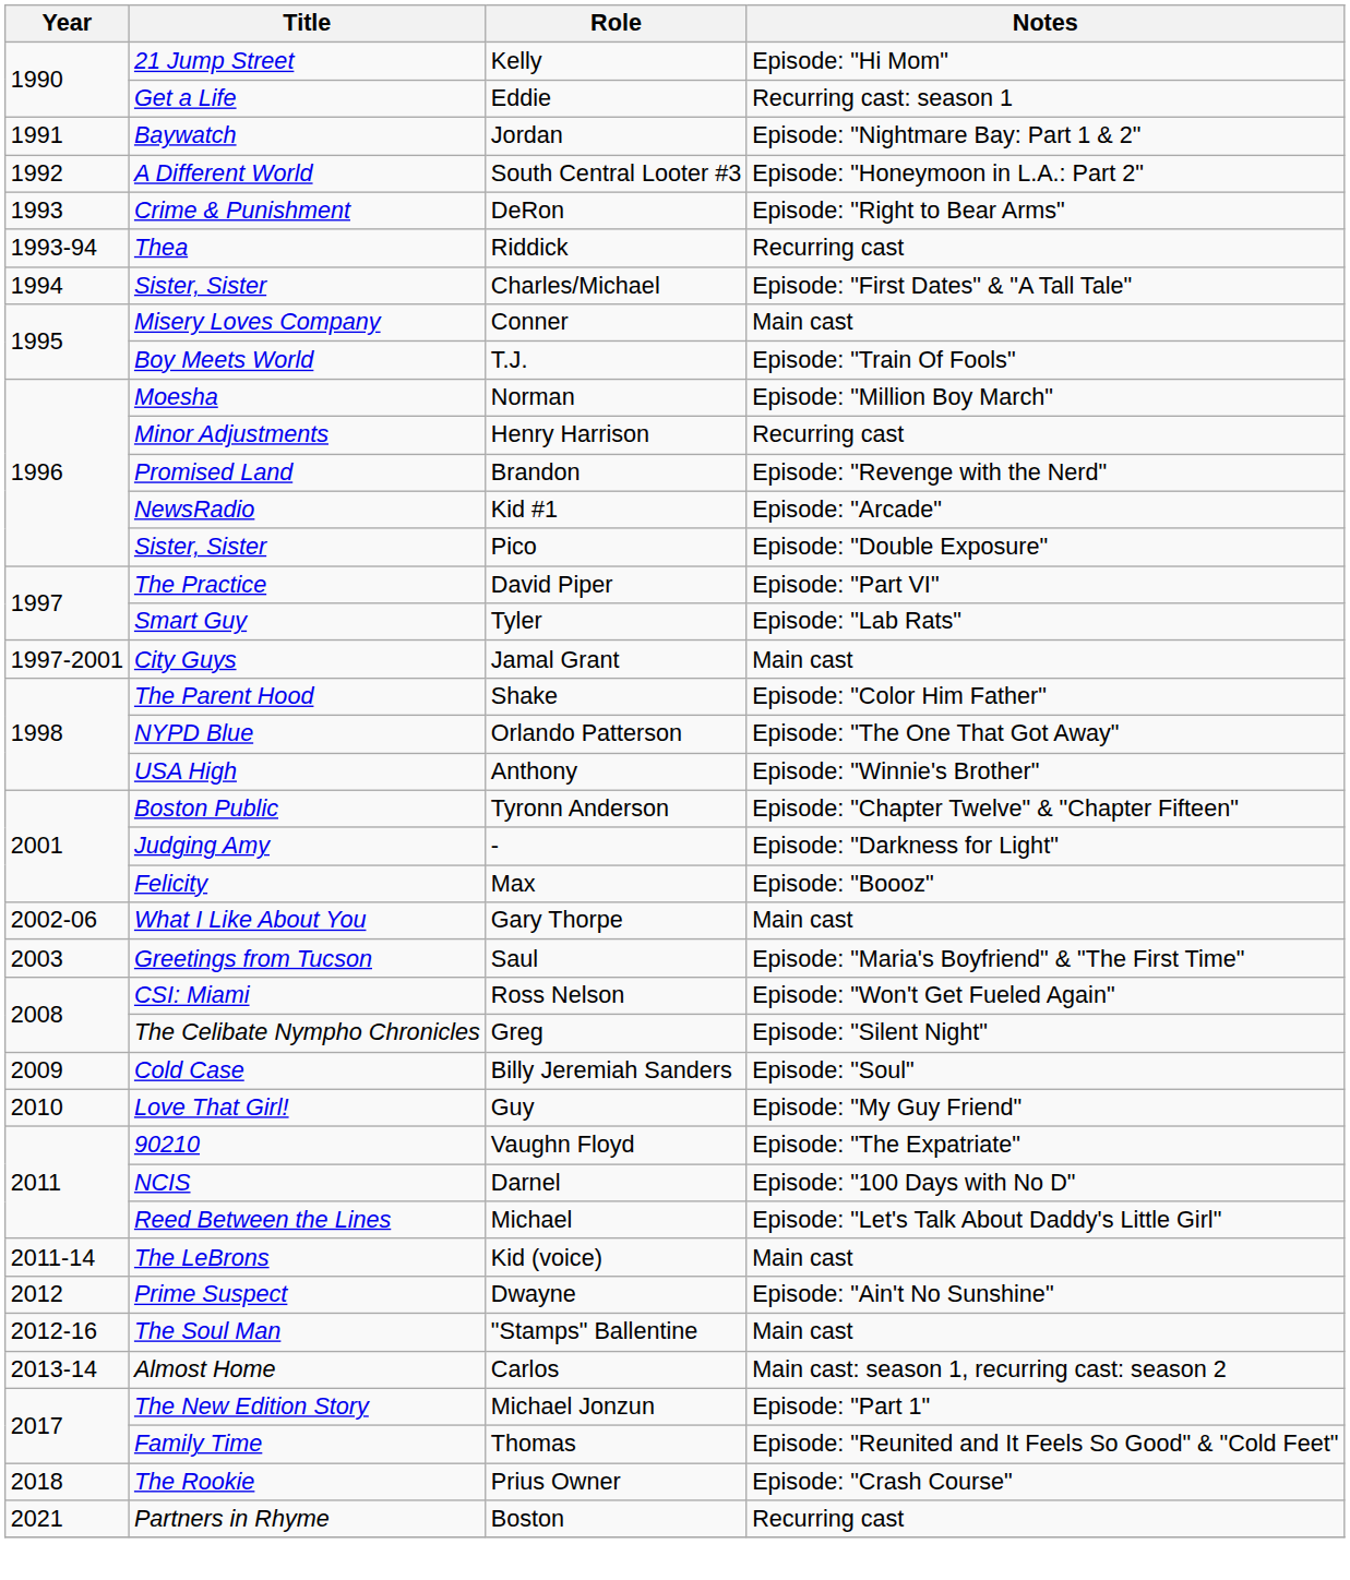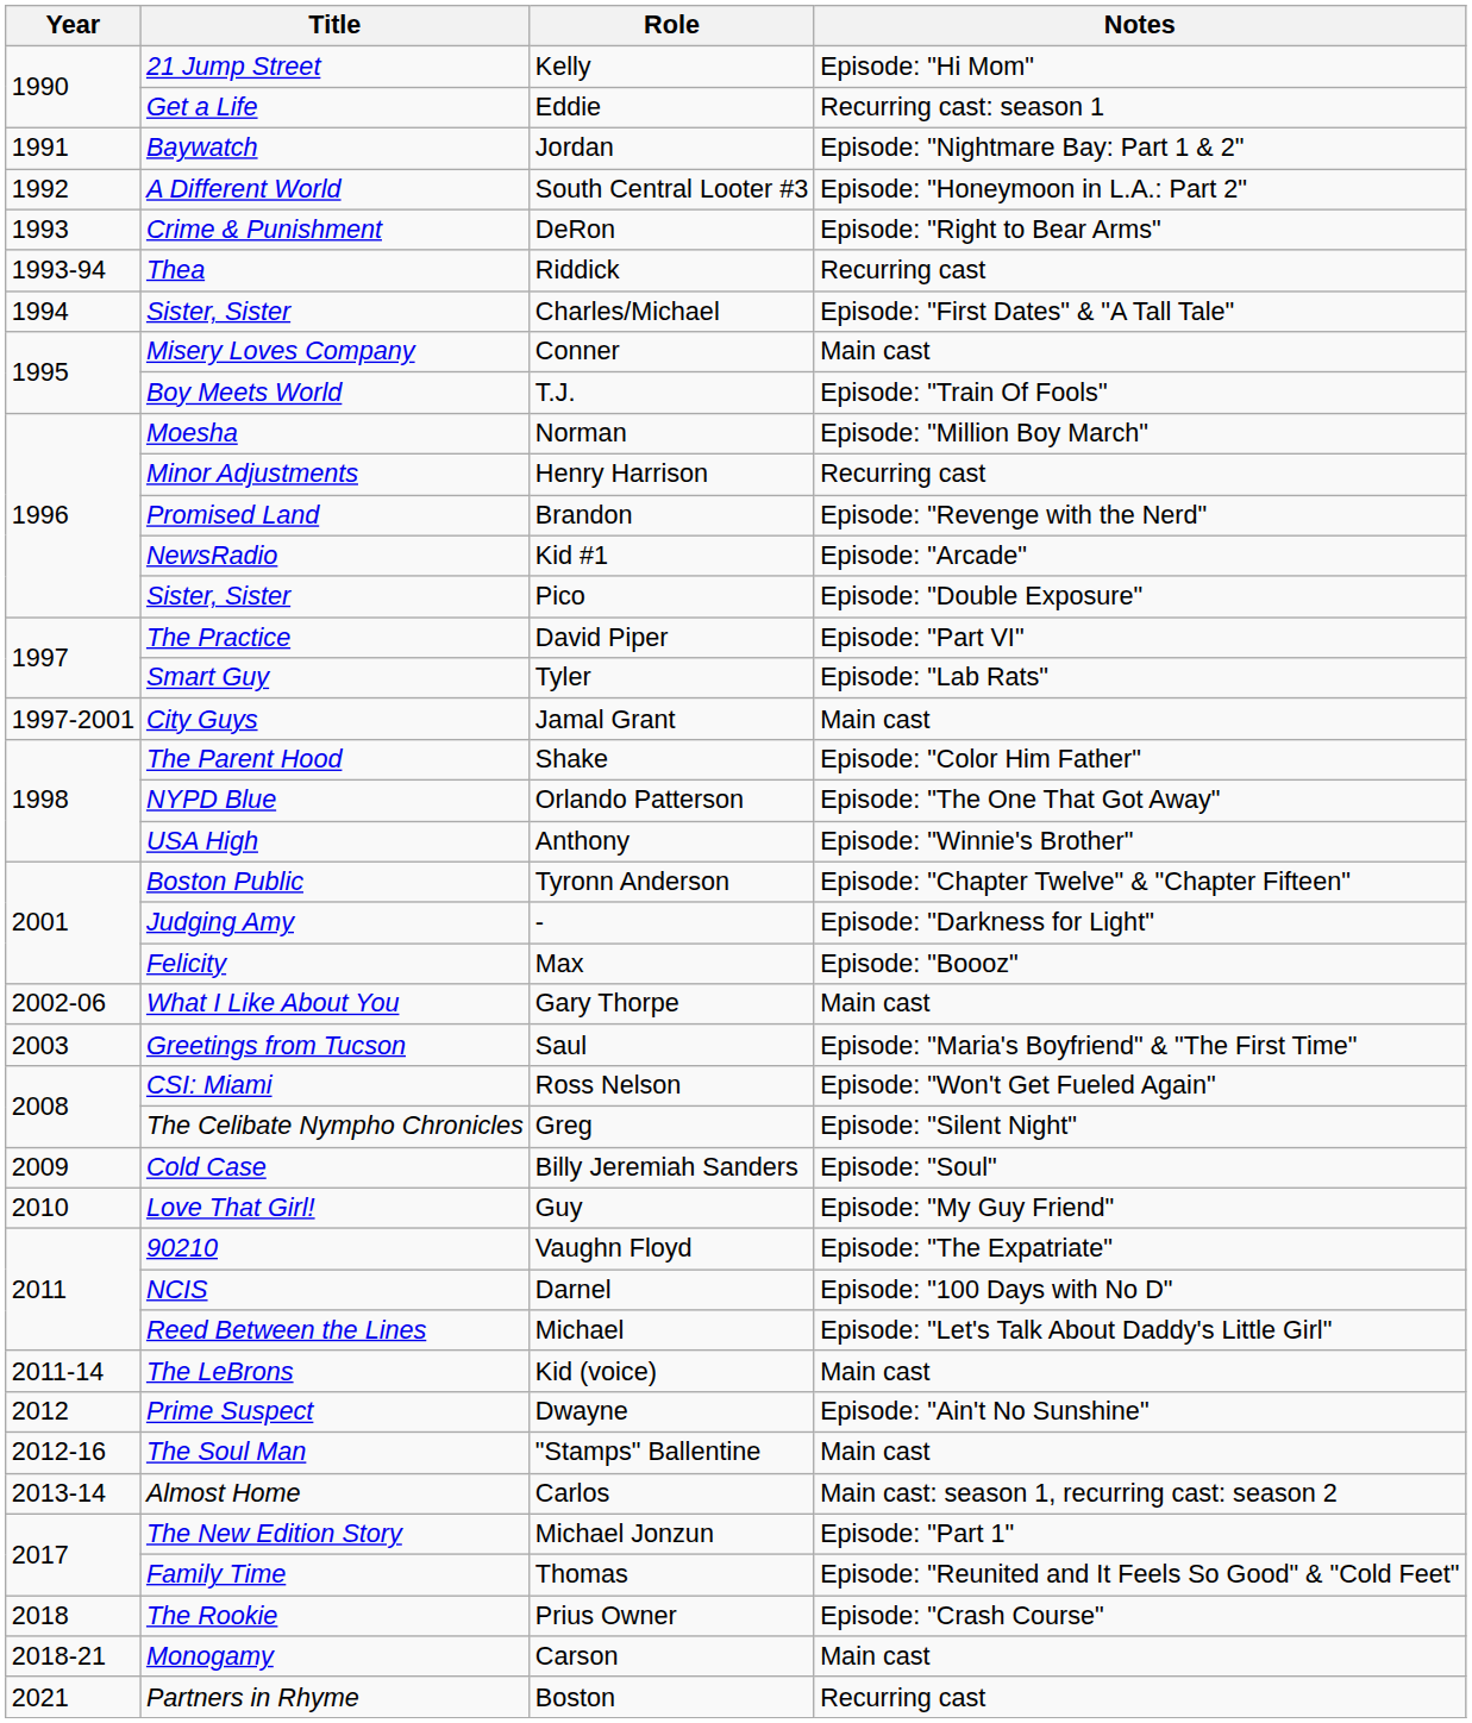+ row: 2018-21 | Monogamy | Carson | Main cast
